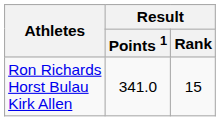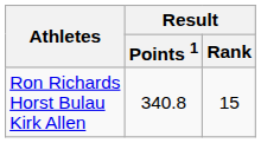Ron Richards Horst Bulau Kirk Allen | Result / Points 1: 341.0 -> 340.8
